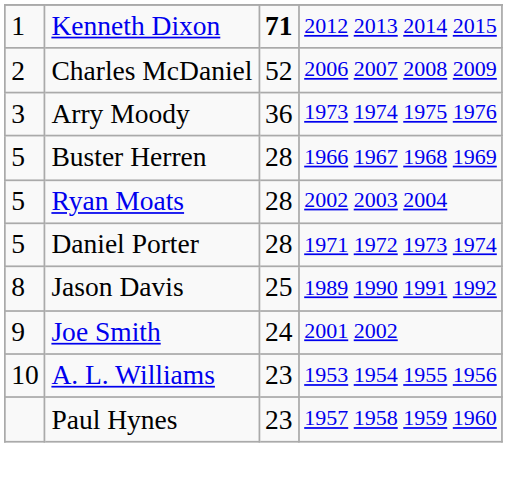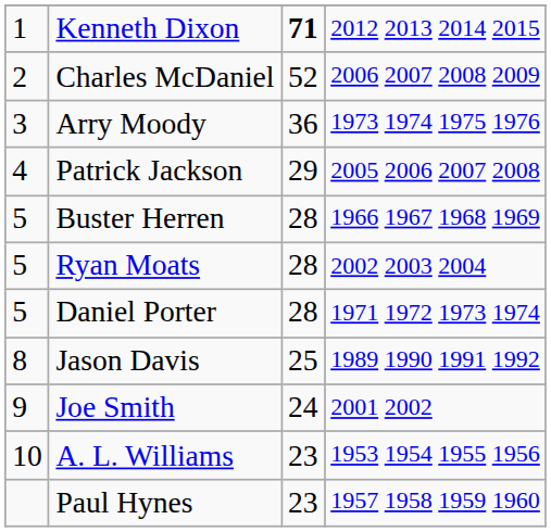+ row: 4 | Patrick Jackson | 29 | 2005 2006 2007 2008
